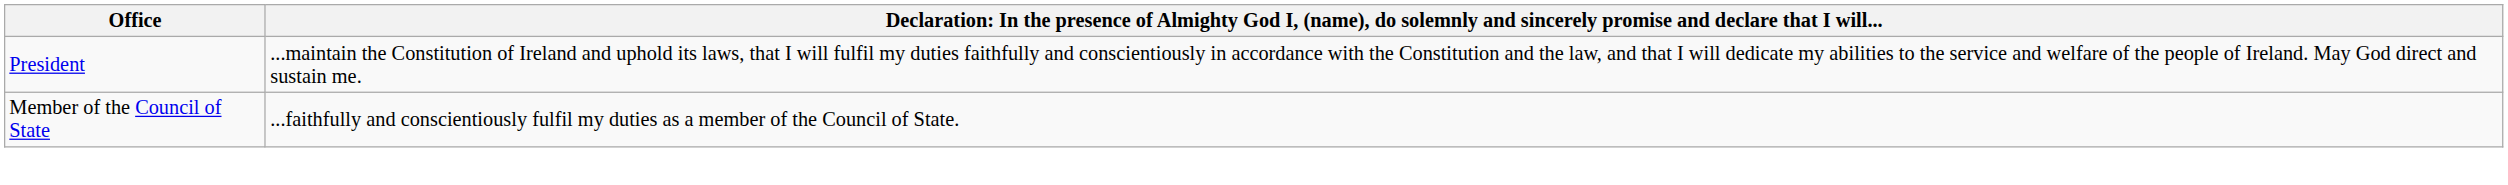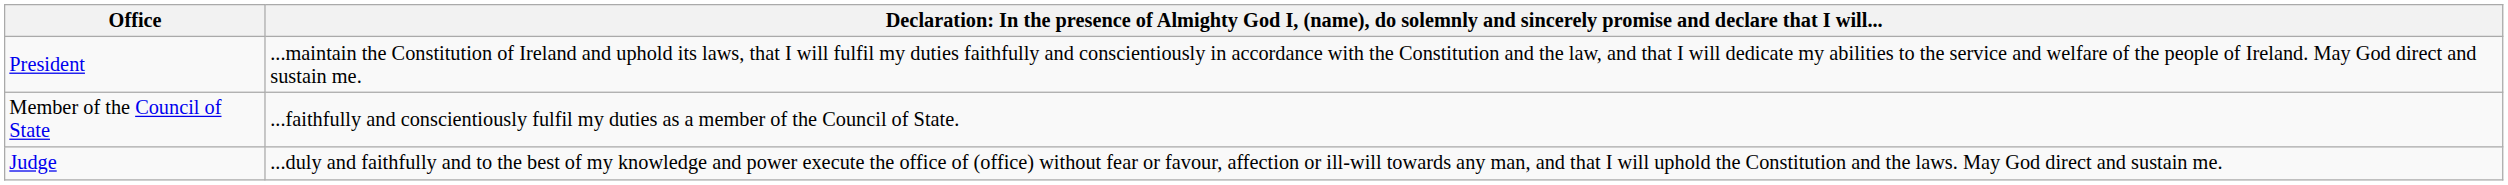+ row: Judge | ...duly and faithfully and to the best of my knowledge and power execute the office of (office) without fear or favour, affection or ill-will towards any man, and that I will uphold the Constitution and the laws. May God direct and sustain me.
